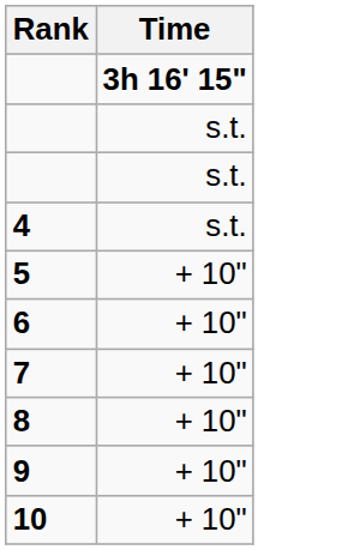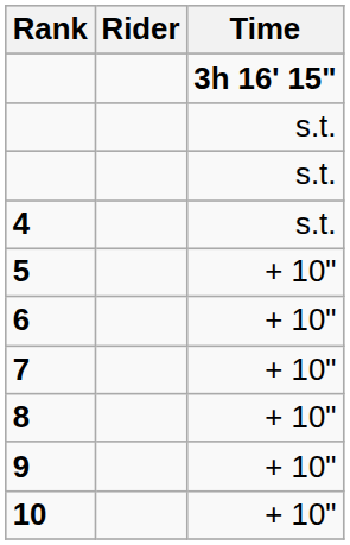+ column: Rider
